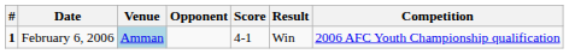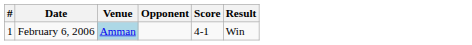- column: Competition | 2006 AFC Youth Championship qualification
February 6, 2006 | #: bold -> normal
